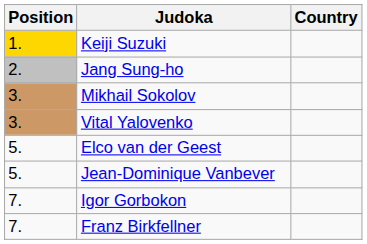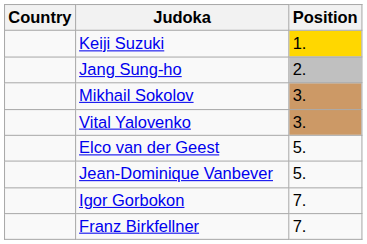columns swapped: Position <-> Country
